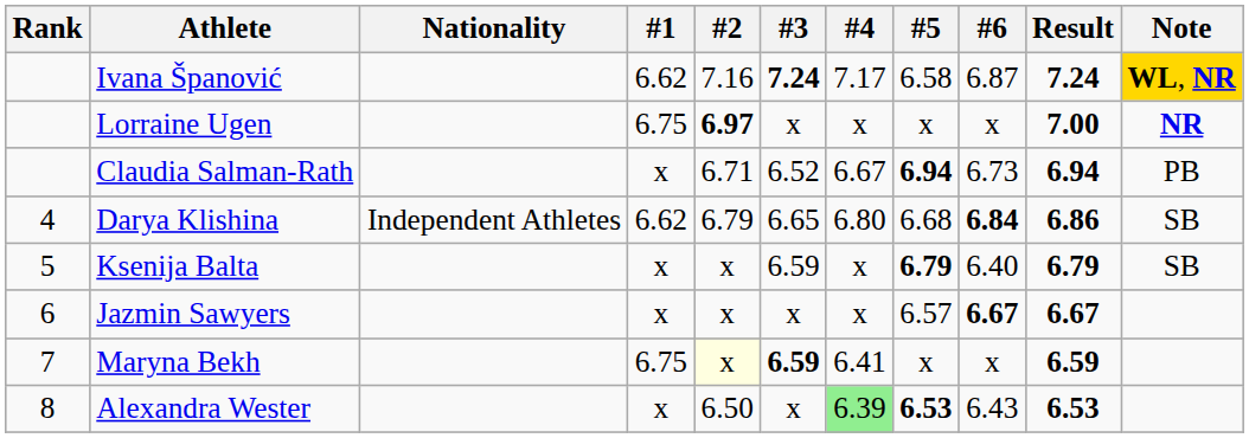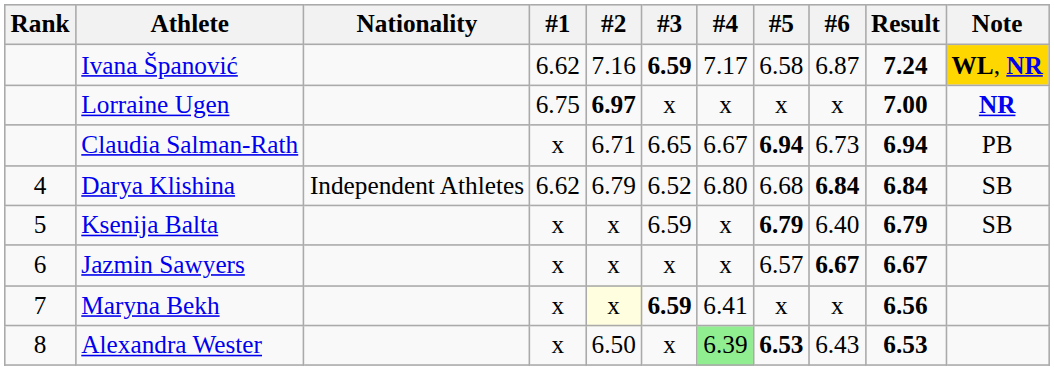Ivana Španović | #3: 7.24 -> 6.59
Claudia Salman-Rath | #3: 6.52 -> 6.65
Darya Klishina | #3: 6.65 -> 6.52
Darya Klishina | Result: 6.86 -> 6.84
Maryna Bekh | #1: 6.75 -> x
Maryna Bekh | Result: 6.59 -> 6.56
